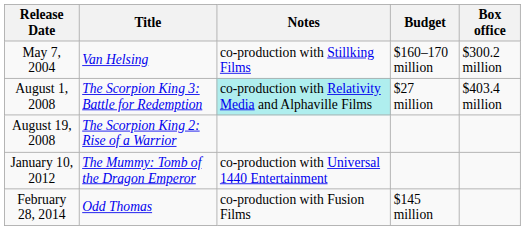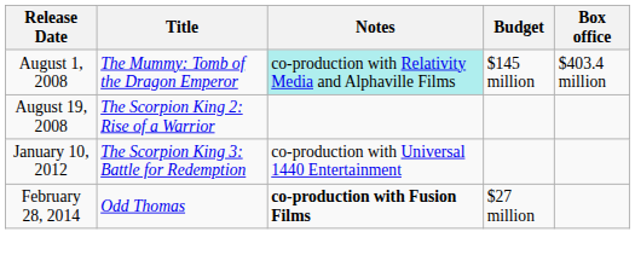- row: May 7, 2004 | Van Helsing | co-production with Stillking Films | $160–170 million | $300.2 million
August 1, 2008 | Title: The Scorpion King 3: Battle for Redemption -> The Mummy: Tomb of the Dragon Emperor
August 1, 2008 | Budget: $27 million -> $145 million
January 10, 2012 | Title: The Mummy: Tomb of the Dragon Emperor -> The Scorpion King 3: Battle for Redemption
February 28, 2014 | Notes: normal -> bold
February 28, 2014 | Budget: $145 million -> $27 million
